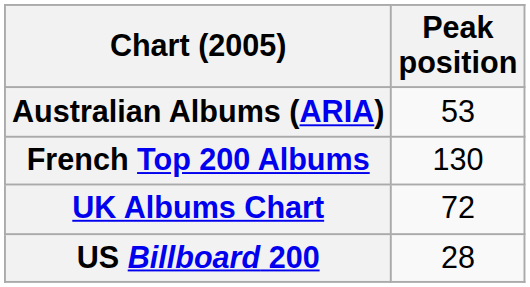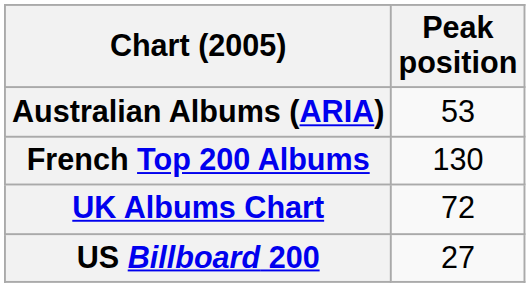US Billboard 200 | Peak position: 28 -> 27
